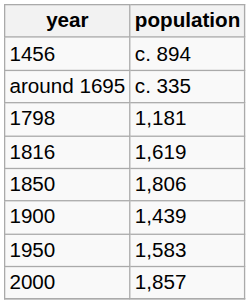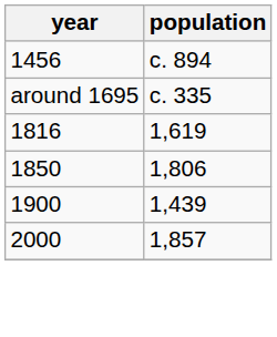- row: 1798 | 1,181
- row: 1950 | 1,583
